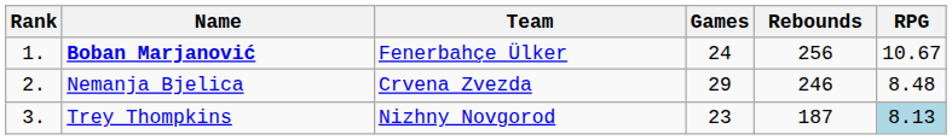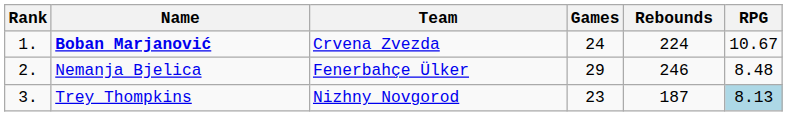Boban Marjanović | Team: Fenerbahçe Ülker -> Crvena Zvezda
Boban Marjanović | Rebounds: 256 -> 224
Nemanja Bjelica | Team: Crvena Zvezda -> Fenerbahçe Ülker
